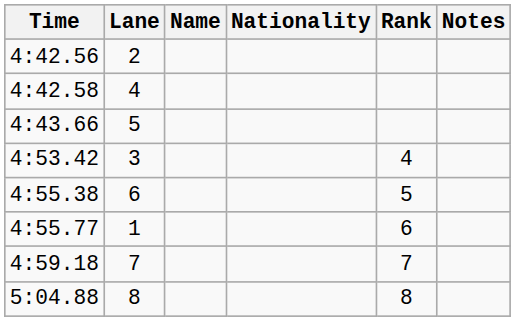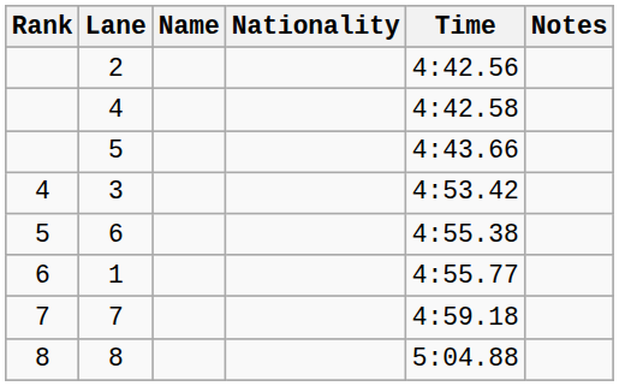columns swapped: Rank <-> Time
